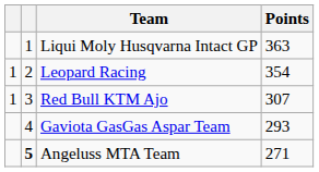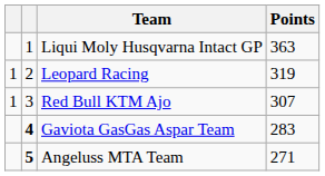Leopard Racing | Points: 354 -> 319
Gaviota GasGas Aspar Team | column 2: normal -> bold
Gaviota GasGas Aspar Team | Points: 293 -> 283
